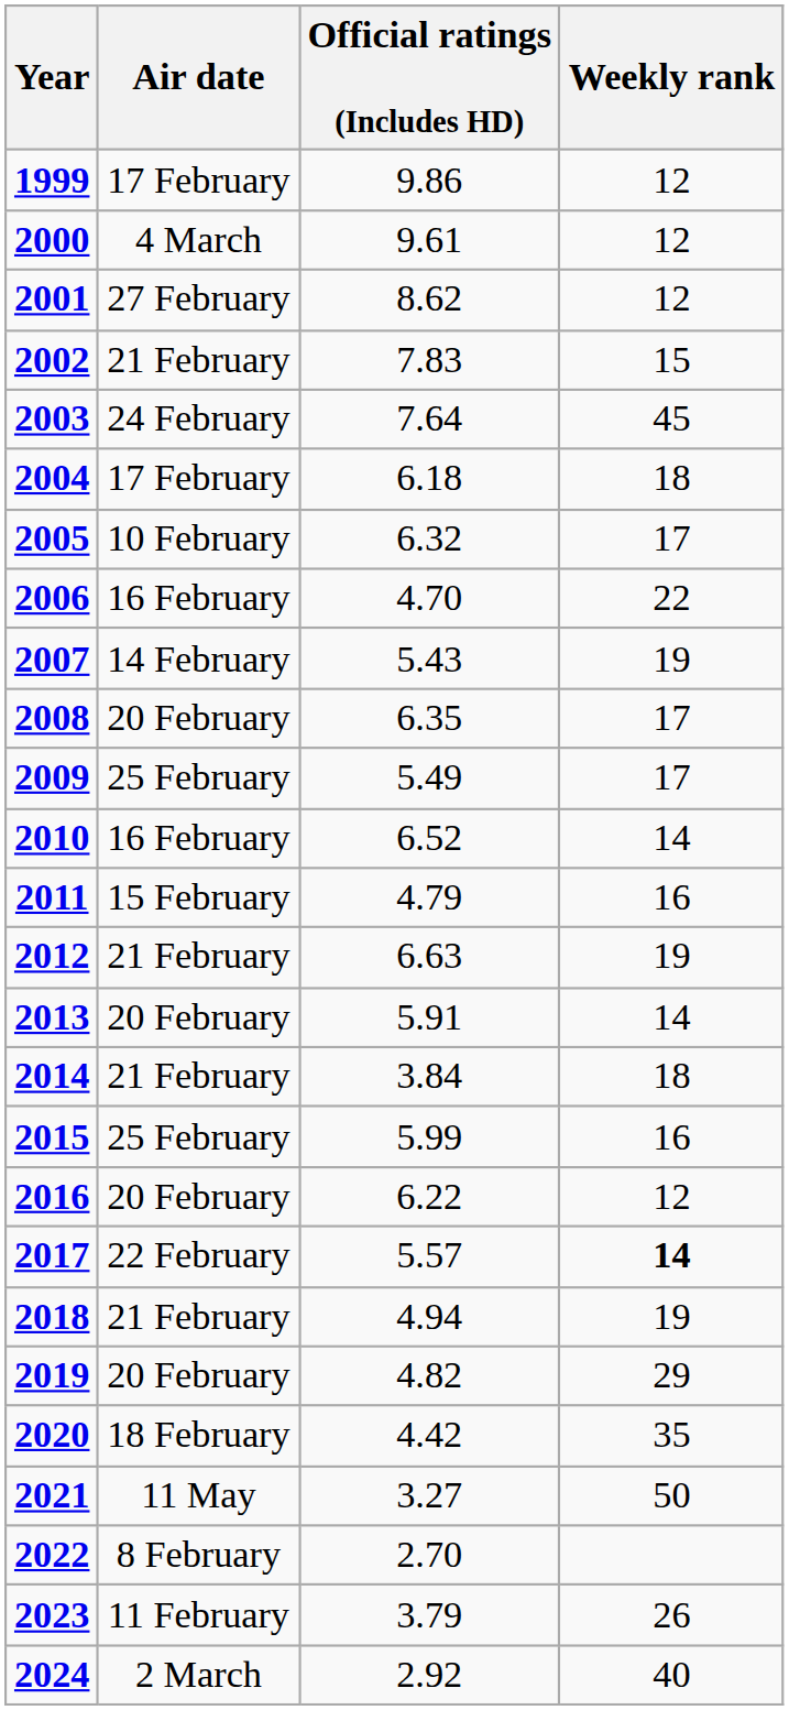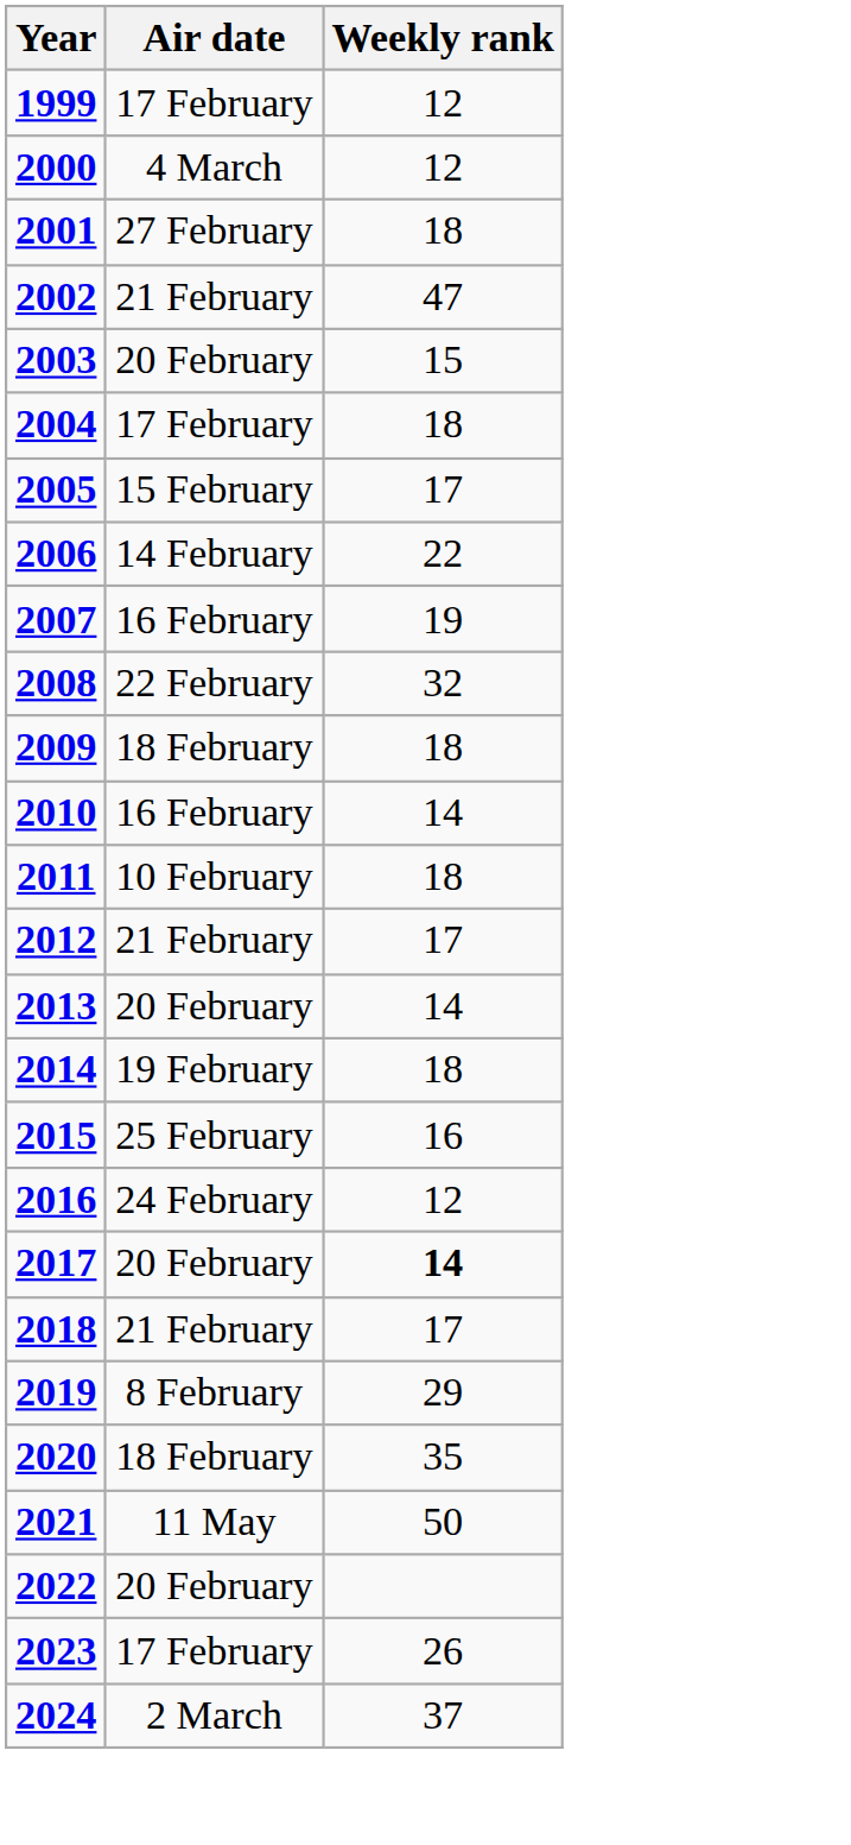- column: Official ratings (Includes HD) | 9.86 | 9.61 | 8.62 | 7.83 | 7.64 | 6.18 | 6.32 | 4.70 | 5.43 | 6.35 | 5.49 | 6.52 | 4.79 | 6.63 | 5.91 | 3.84 | 5.99 | 6.22 | 5.57 | 4.94 | 4.82 | 4.42 | 3.27 | 2.70 | 3.79 | 2.92
2001 | Weekly rank: 12 -> 18
2002 | Weekly rank: 15 -> 47
2003 | Air date: 24 February -> 20 February
2003 | Weekly rank: 45 -> 15
2005 | Air date: 10 February -> 15 February
2006 | Air date: 16 February -> 14 February
2007 | Air date: 14 February -> 16 February
2008 | Air date: 20 February -> 22 February
2008 | Weekly rank: 17 -> 32
2009 | Air date: 25 February -> 18 February
2009 | Weekly rank: 17 -> 18
2011 | Air date: 15 February -> 10 February
2011 | Weekly rank: 16 -> 18
2012 | Weekly rank: 19 -> 17
2014 | Air date: 21 February -> 19 February
2016 | Air date: 20 February -> 24 February
2017 | Air date: 22 February -> 20 February
2018 | Weekly rank: 19 -> 17
2019 | Air date: 20 February -> 8 February
2022 | Air date: 8 February -> 20 February
2023 | Air date: 11 February -> 17 February
2024 | Weekly rank: 40 -> 37
